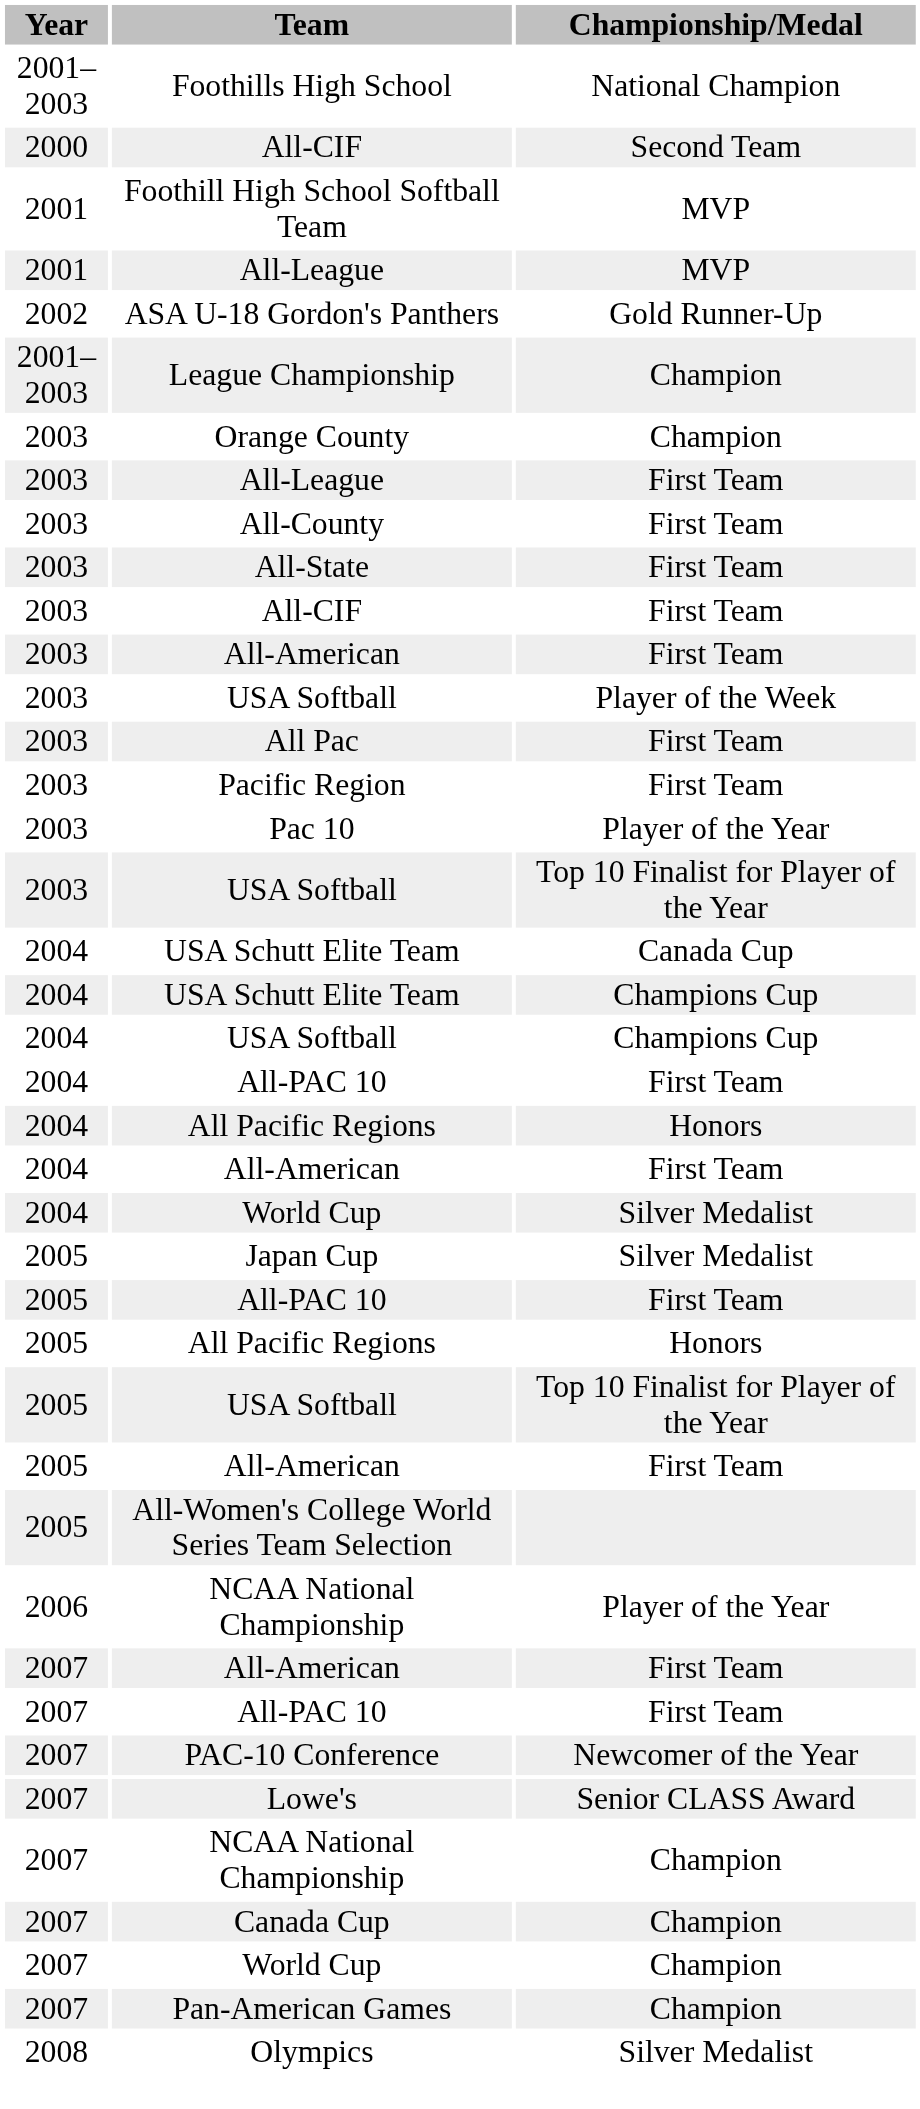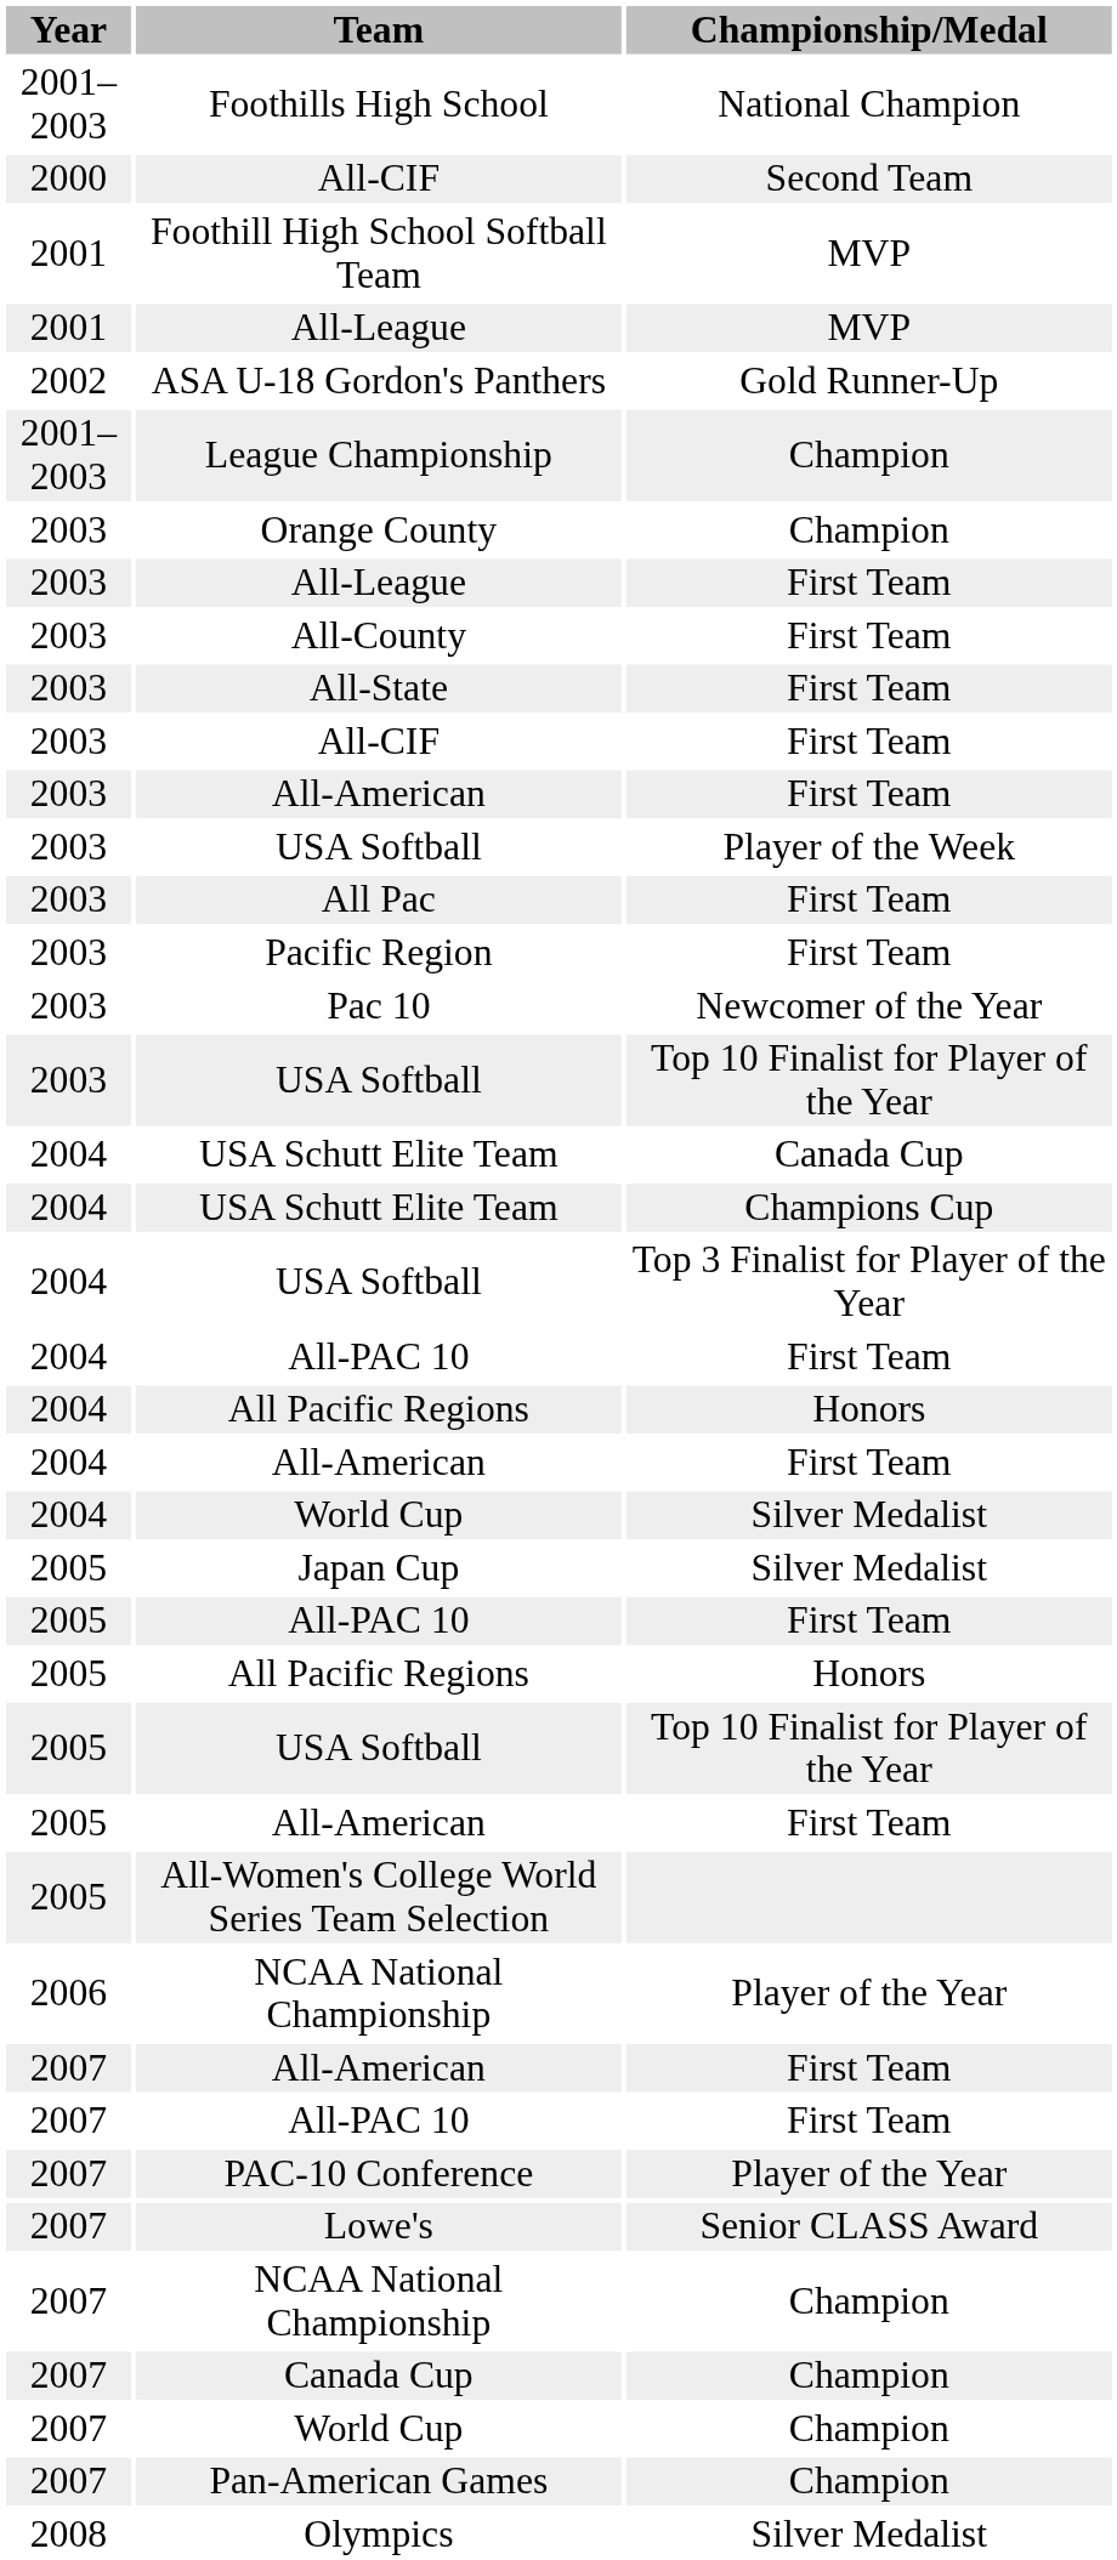Pac 10 | Championship/Medal: Player of the Year -> Newcomer of the Year
2004 / USA Softball | Championship/Medal: Champions Cup -> Top 3 Finalist for Player of the Year
PAC-10 Conference | Championship/Medal: Newcomer of the Year -> Player of the Year
